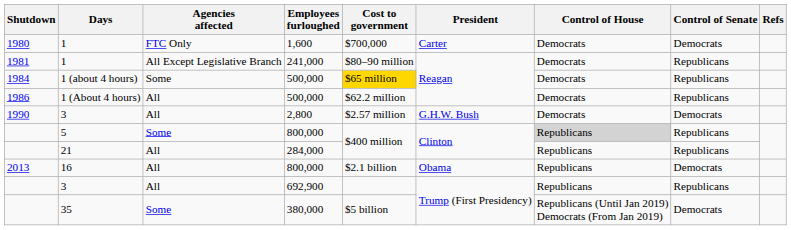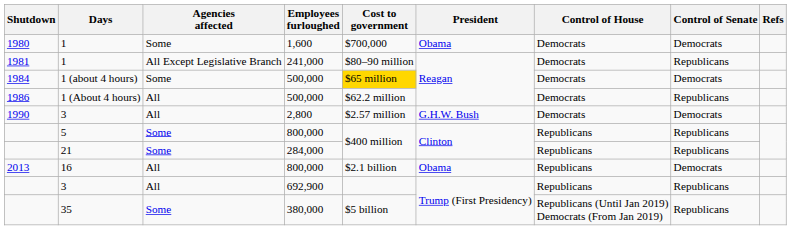1 / 1,600 | Agencies affected: FTC Only -> Some
1 / 1,600 | President: Carter -> Obama
1 (about 4 hours) | Control of Senate: Republicans -> Democrats
5 | Control of House: lightgrey background -> no background
21 | Agencies affected: All -> Some
35 | Control of Senate: Democrats -> Republicans
